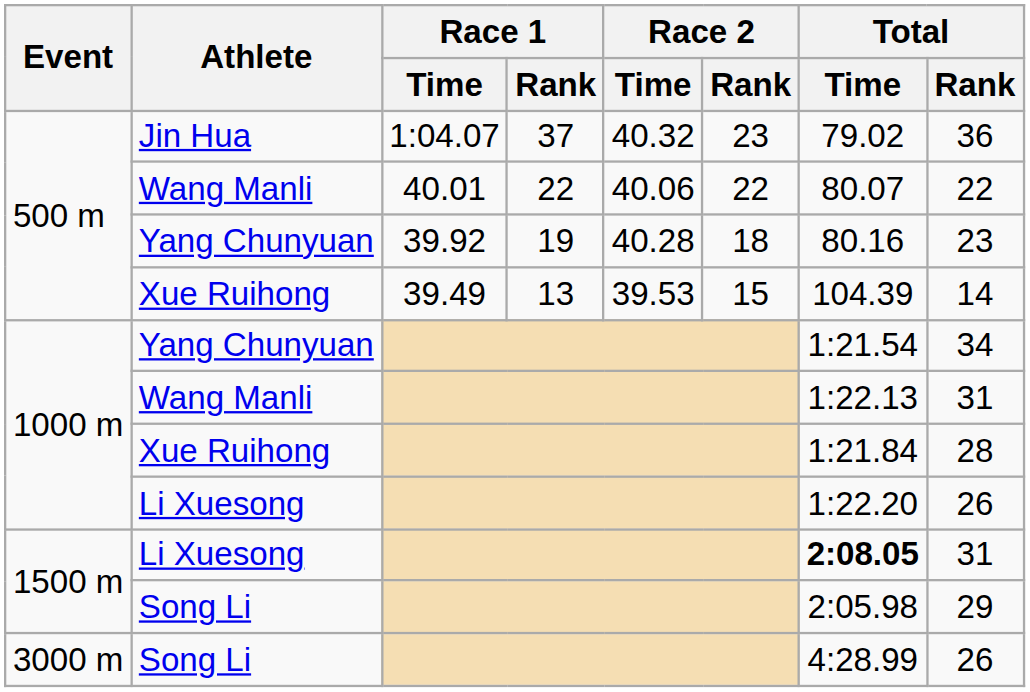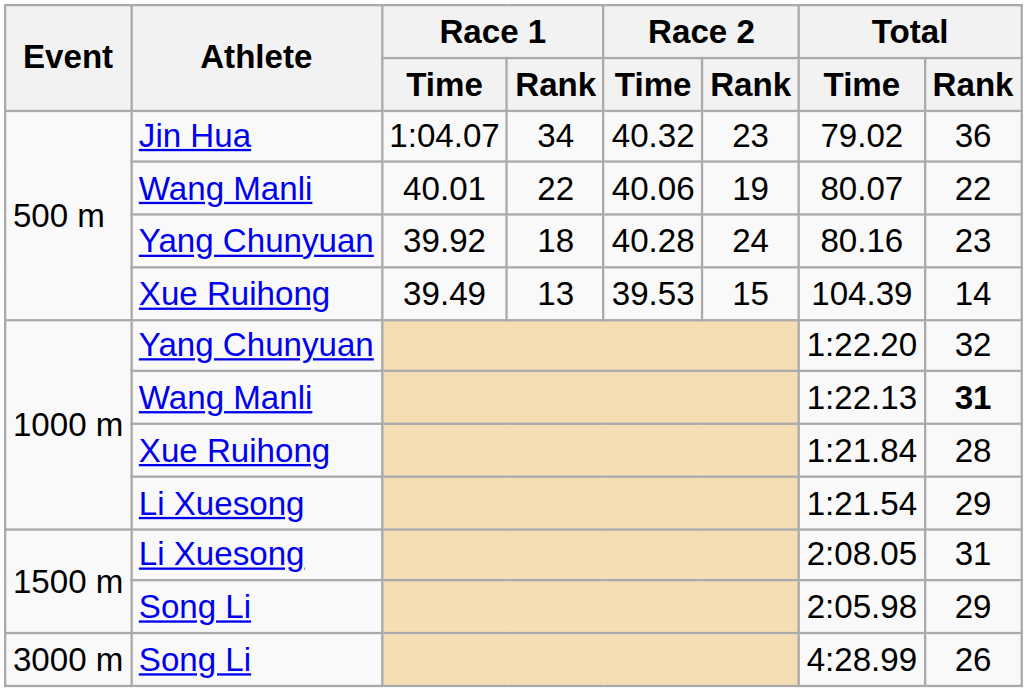Jin Hua | Race 1 / Rank: 37 -> 34
500 m / Wang Manli | Race 2 / Rank: 22 -> 19
500 m / Yang Chunyuan | Race 1 / Rank: 19 -> 18
500 m / Yang Chunyuan | Race 2 / Rank: 18 -> 24
1000 m / Yang Chunyuan | Total / Time: 1:21.54 -> 1:22.20
1000 m / Yang Chunyuan | Total / Rank: 34 -> 32
1000 m / Wang Manli | Total / Rank: normal -> bold
1000 m / Li Xuesong | Total / Time: 1:22.20 -> 1:21.54
1000 m / Li Xuesong | Total / Rank: 26 -> 29
1500 m / Li Xuesong | Total / Time: bold -> normal
